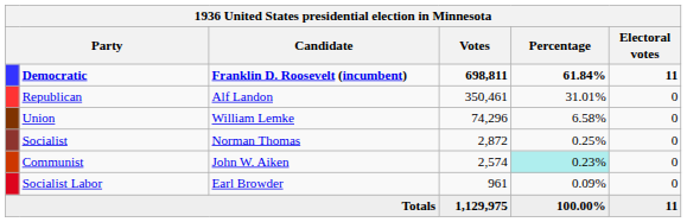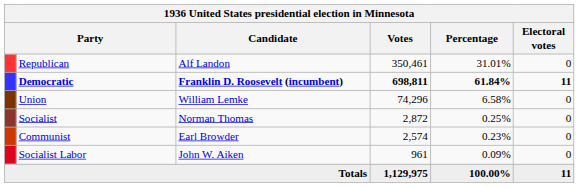rows swapped: Democratic <-> Republican
Communist | Candidate: John W. Aiken -> Earl Browder
Communist | Percentage: paleturquoise background -> no background
Socialist Labor | Candidate: Earl Browder -> John W. Aiken
